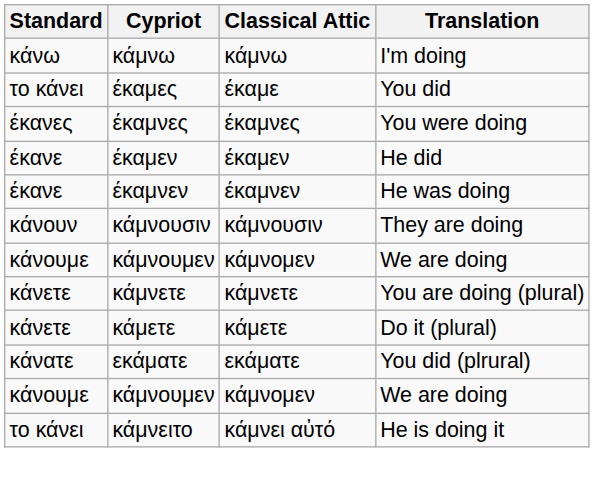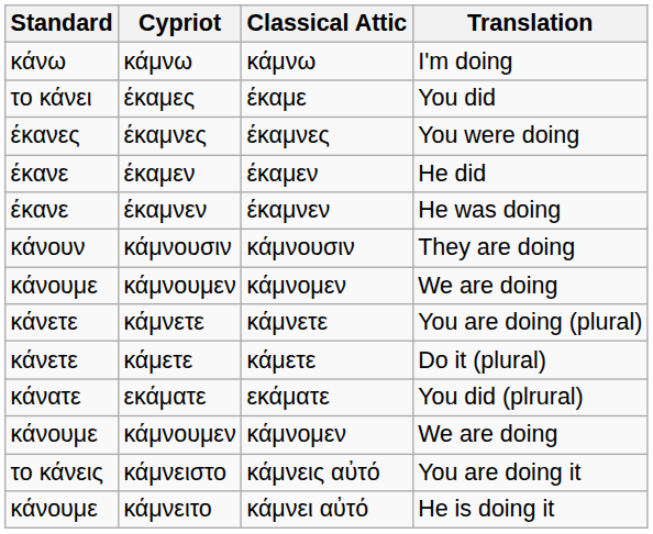+ row: το κάνεις | κάμνειστο | κάμνεις αὐτό | You are doing it
κάμνειτο | Standard: το κάνει -> κάνουμε
